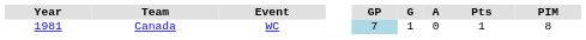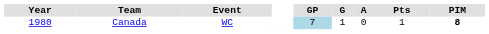Canada | Year: 1981 -> 1980
Canada | PIM: normal -> bold
